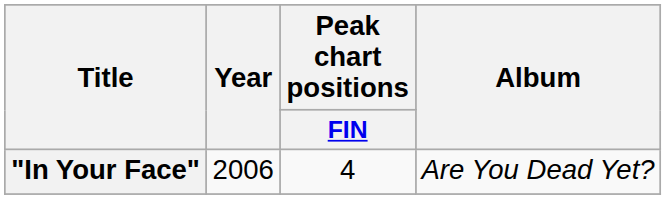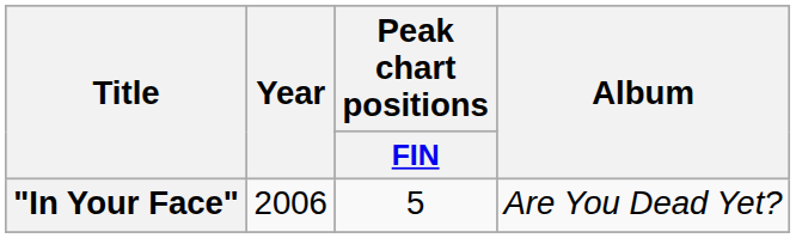"In Your Face" | Peak chart positions / FIN: 4 -> 5
